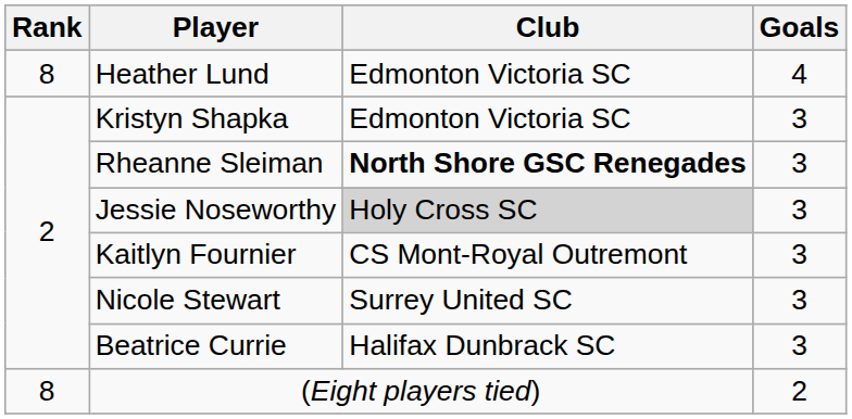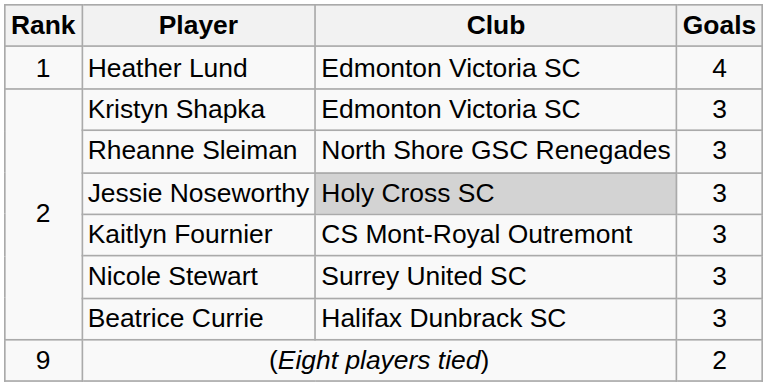Heather Lund | Rank: 8 -> 1
Rheanne Sleiman | Club: bold -> normal
(Eight players tied) | Rank: 8 -> 9
